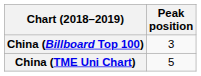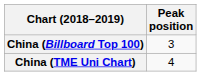China (TME Uni Chart) | Peak position: 5 -> 4
